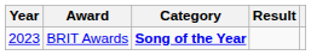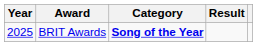BRIT Awards | Year: 2023 -> 2025
